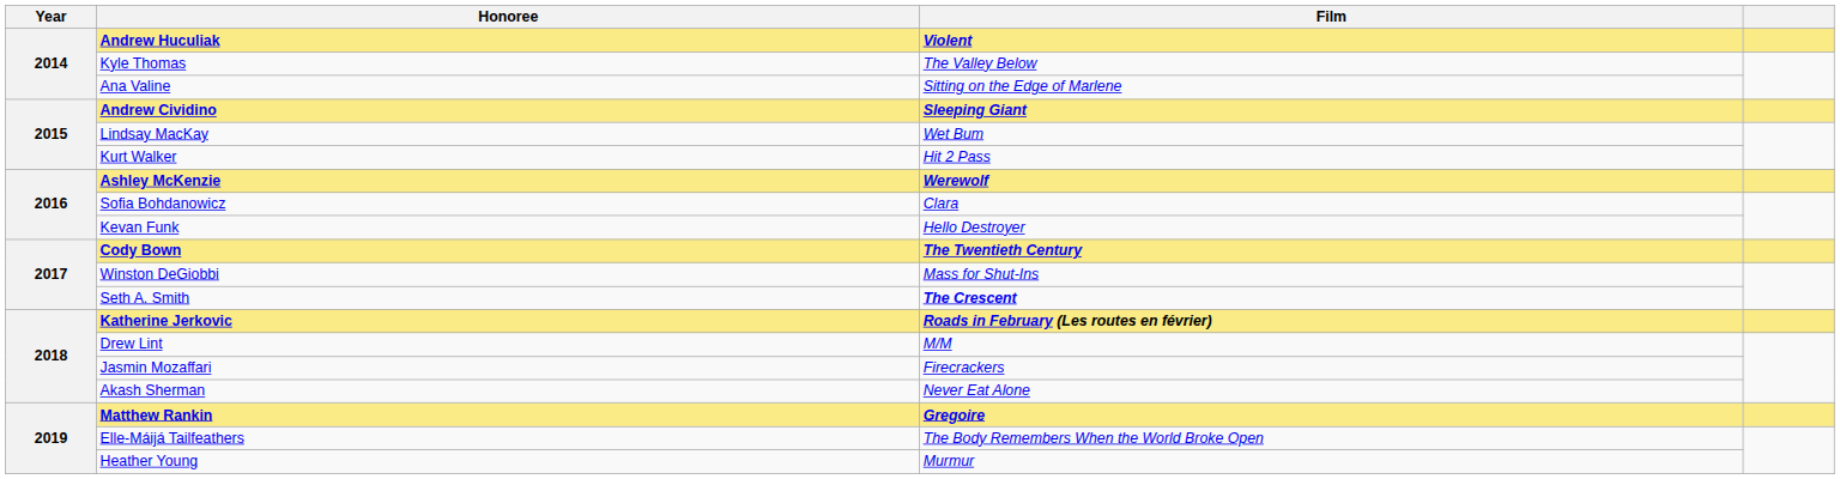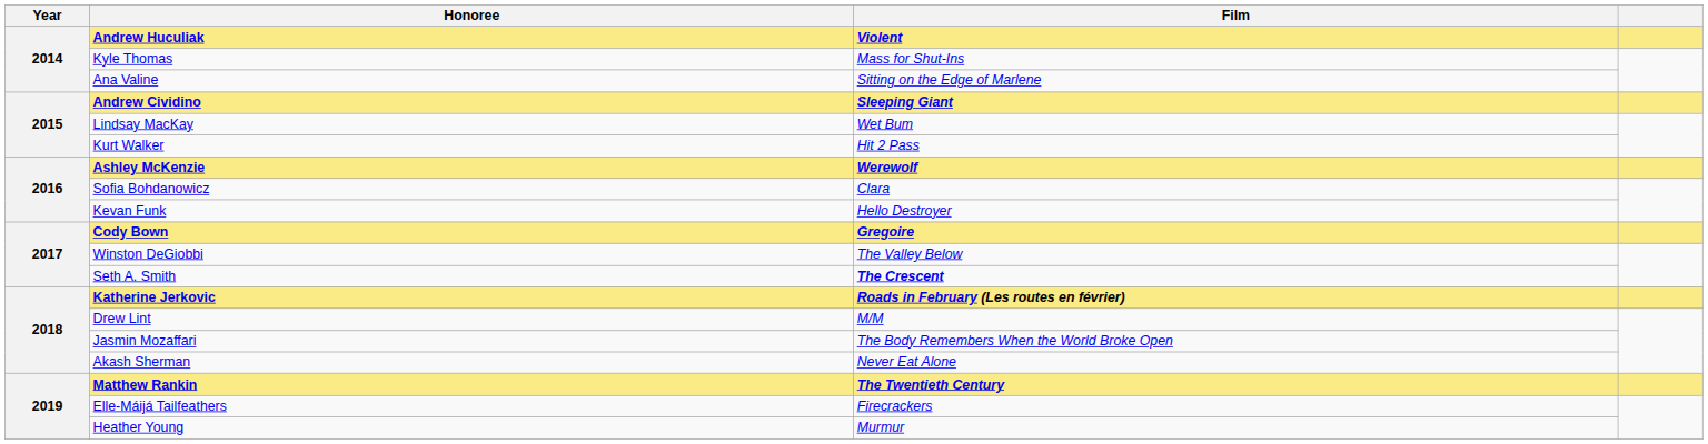Kyle Thomas | Film: The Valley Below -> Mass for Shut-Ins
Cody Bown | Film: The Twentieth Century -> Gregoire
Winston DeGiobbi | Film: Mass for Shut-Ins -> The Valley Below
Jasmin Mozaffari | Film: Firecrackers -> The Body Remembers When the World Broke Open
Matthew Rankin | Film: Gregoire -> The Twentieth Century
Elle-Máijá Tailfeathers | Film: The Body Remembers When the World Broke Open -> Firecrackers
